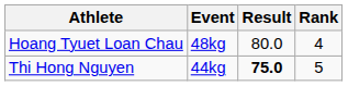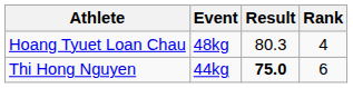Hoang Tyuet Loan Chau | Result: 80.0 -> 80.3
Thi Hong Nguyen | Rank: 5 -> 6
